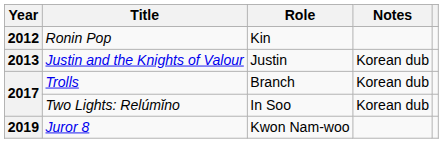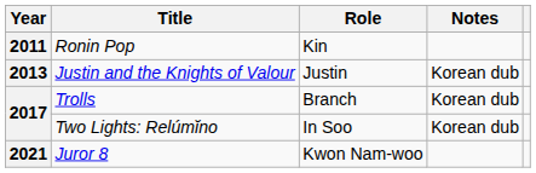Ronin Pop | Year: 2012 -> 2011
Juror 8 | Year: 2019 -> 2021
